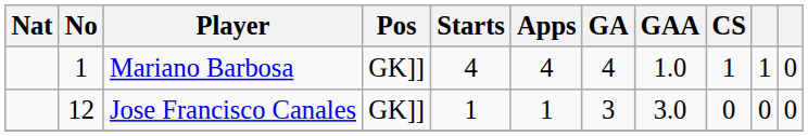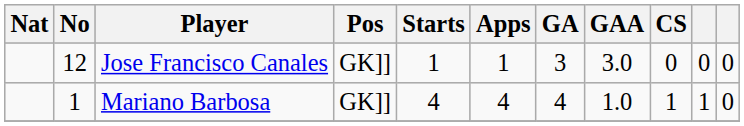rows swapped: Mariano Barbosa <-> Jose Francisco Canales
